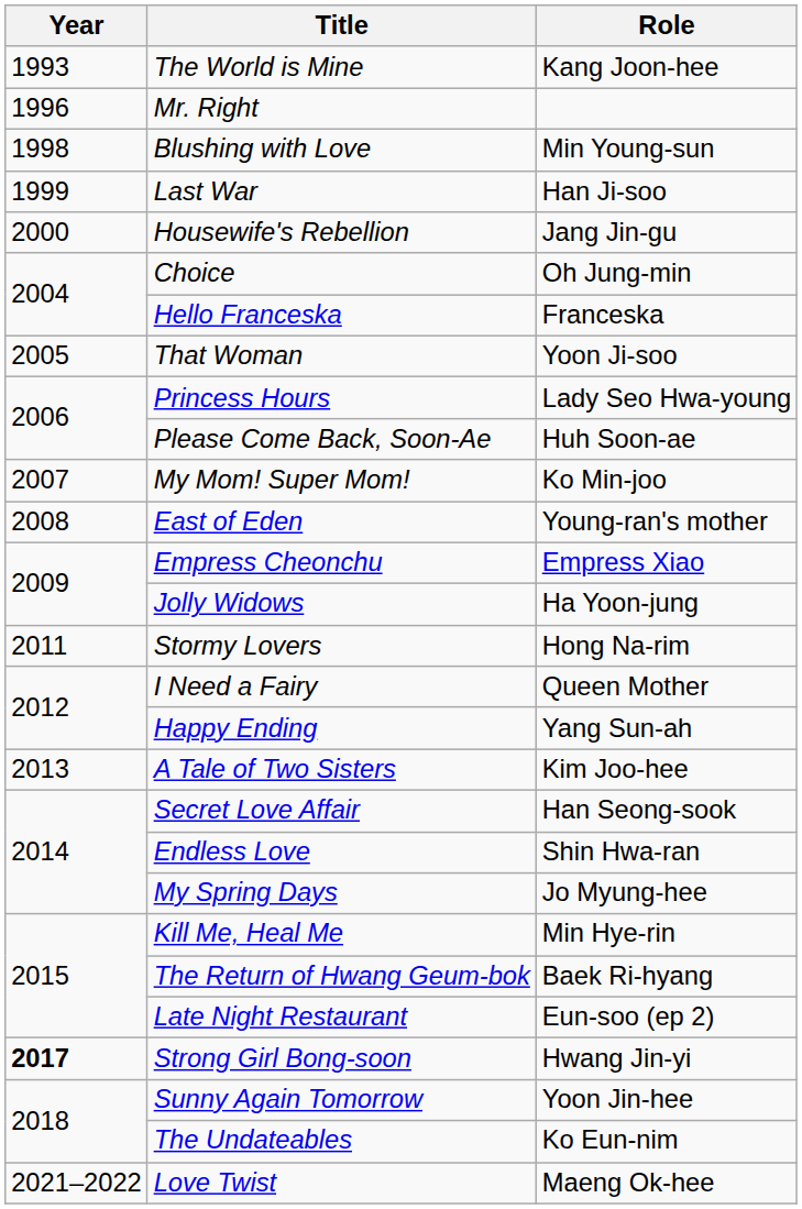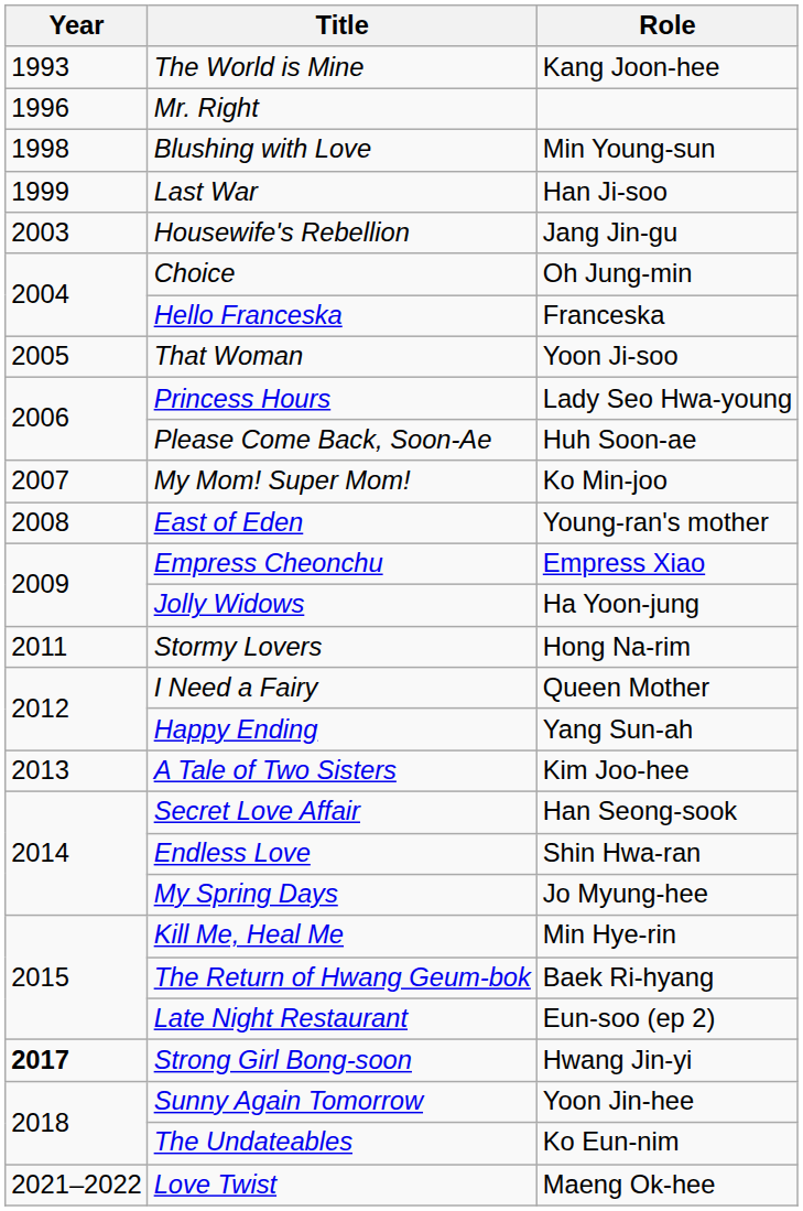Housewife's Rebellion | Year: 2000 -> 2003
